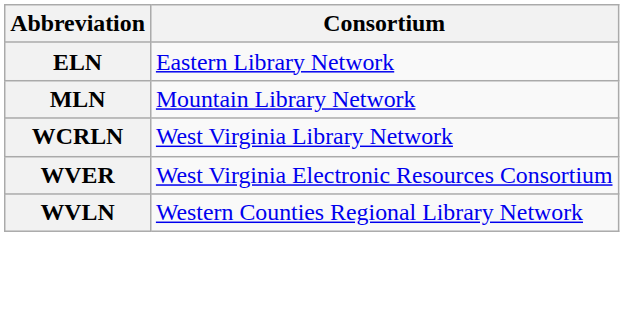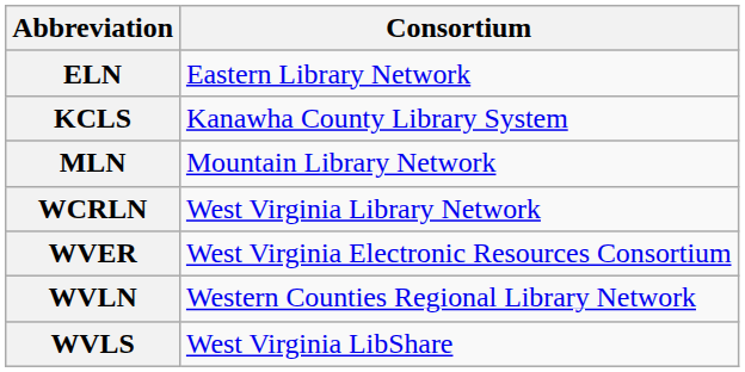+ row: KCLS | Kanawha County Library System
+ row: WVLS | West Virginia LibShare
